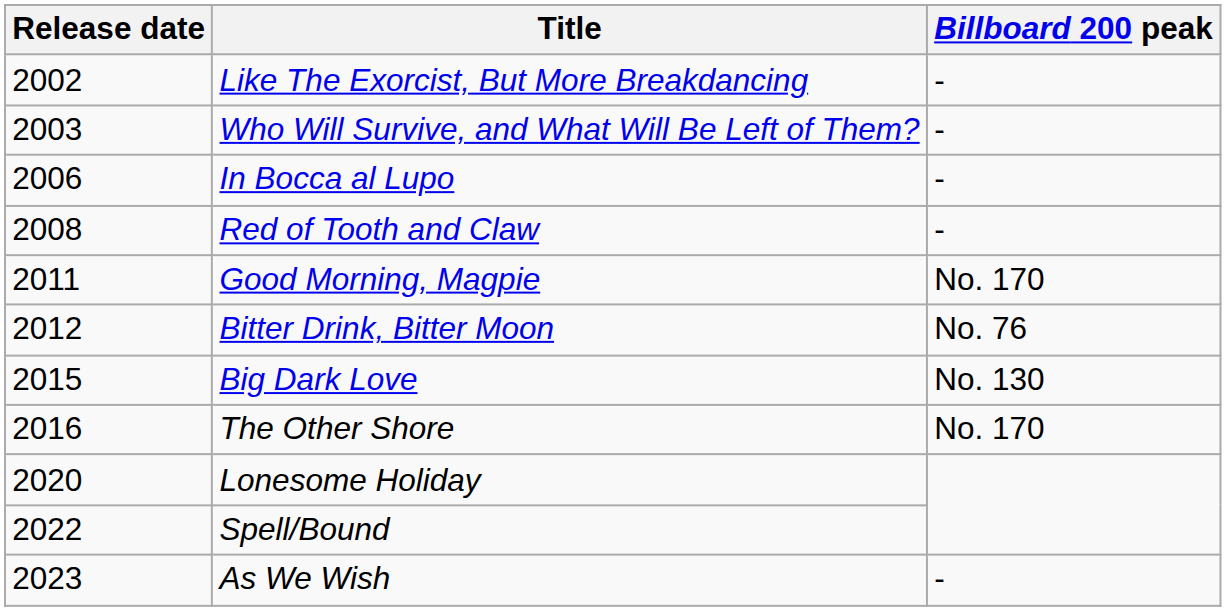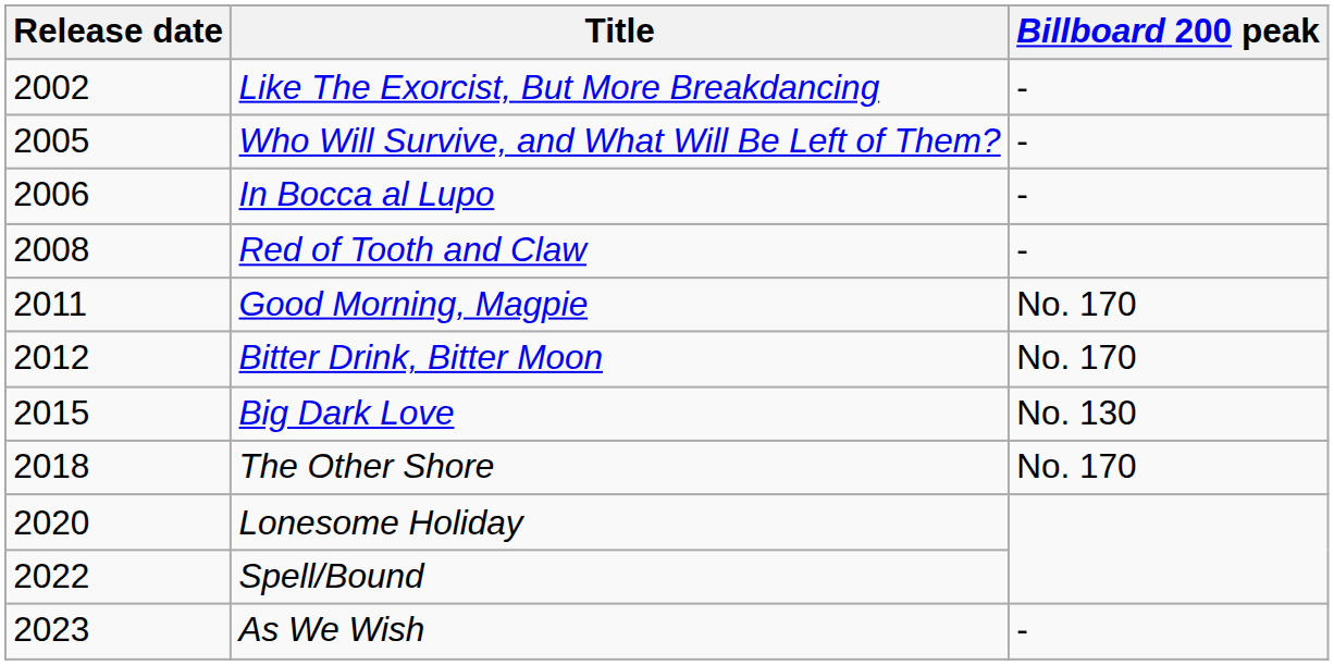Who Will Survive, and What Will Be Left of Them? | Release date: 2003 -> 2005
Bitter Drink, Bitter Moon | Billboard 200 peak: No. 76 -> No. 170
The Other Shore | Release date: 2016 -> 2018
